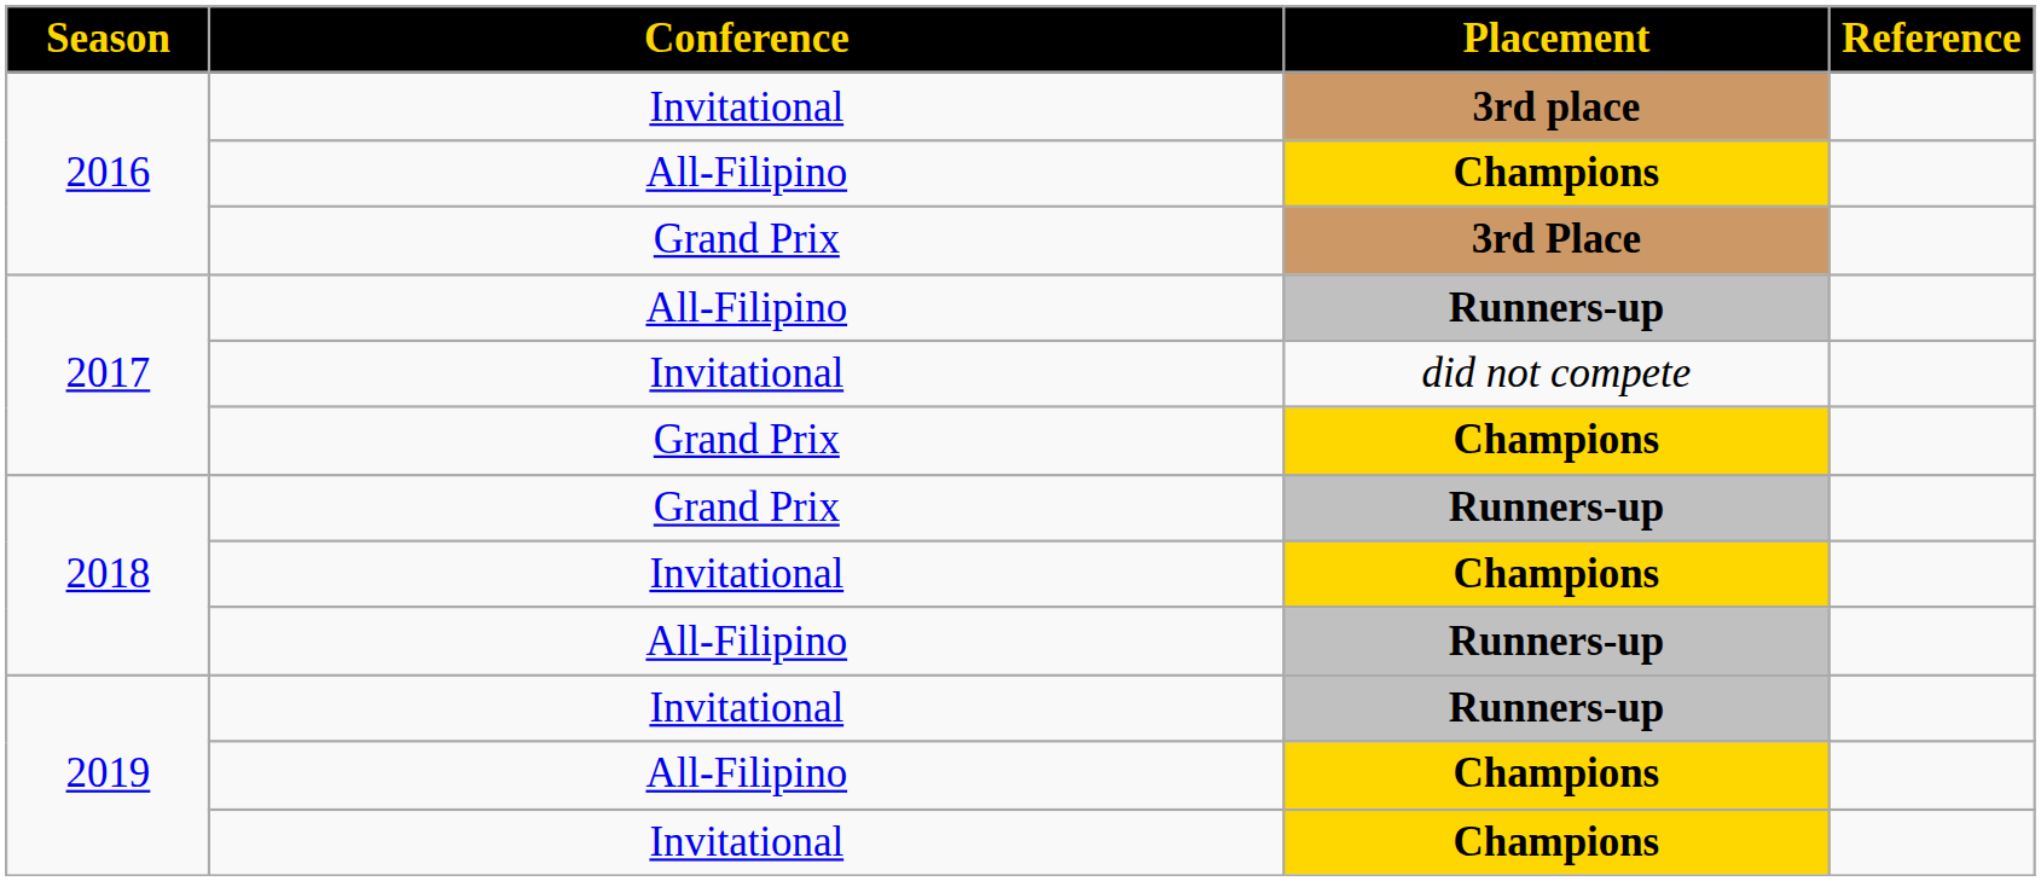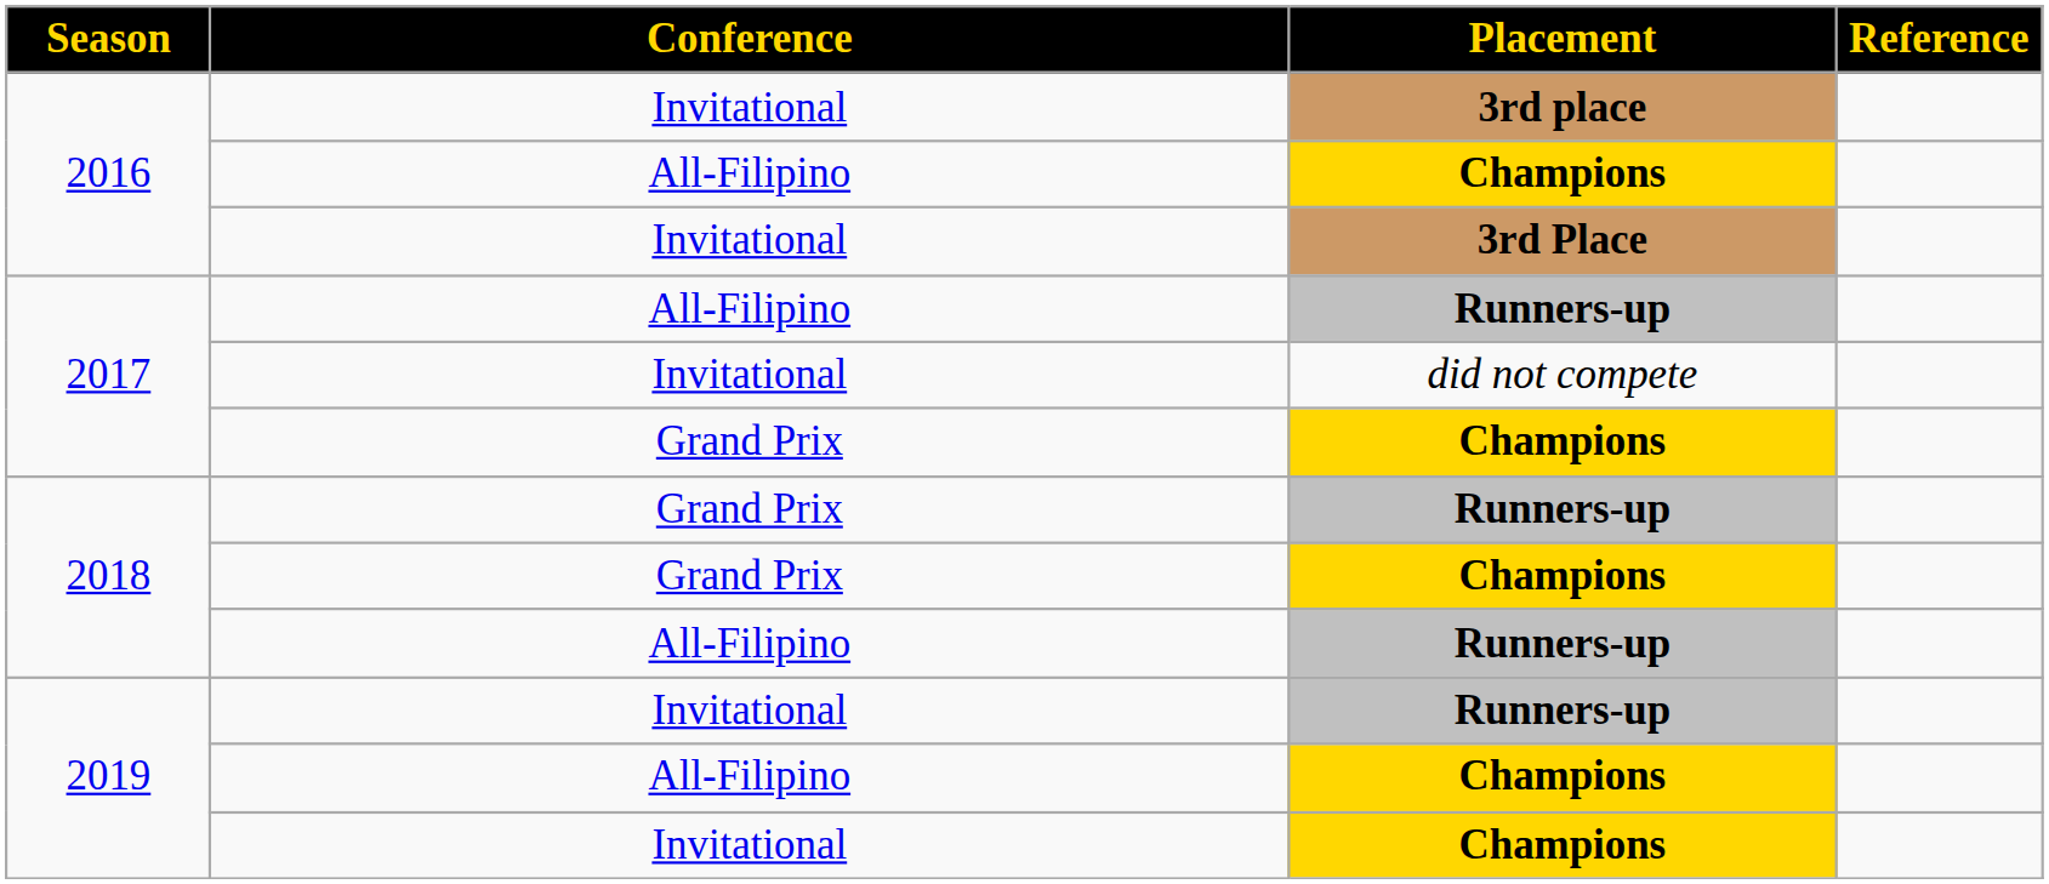3rd Place | Conference: Grand Prix -> Invitational
2018 / Champions | Conference: Invitational -> Grand Prix
